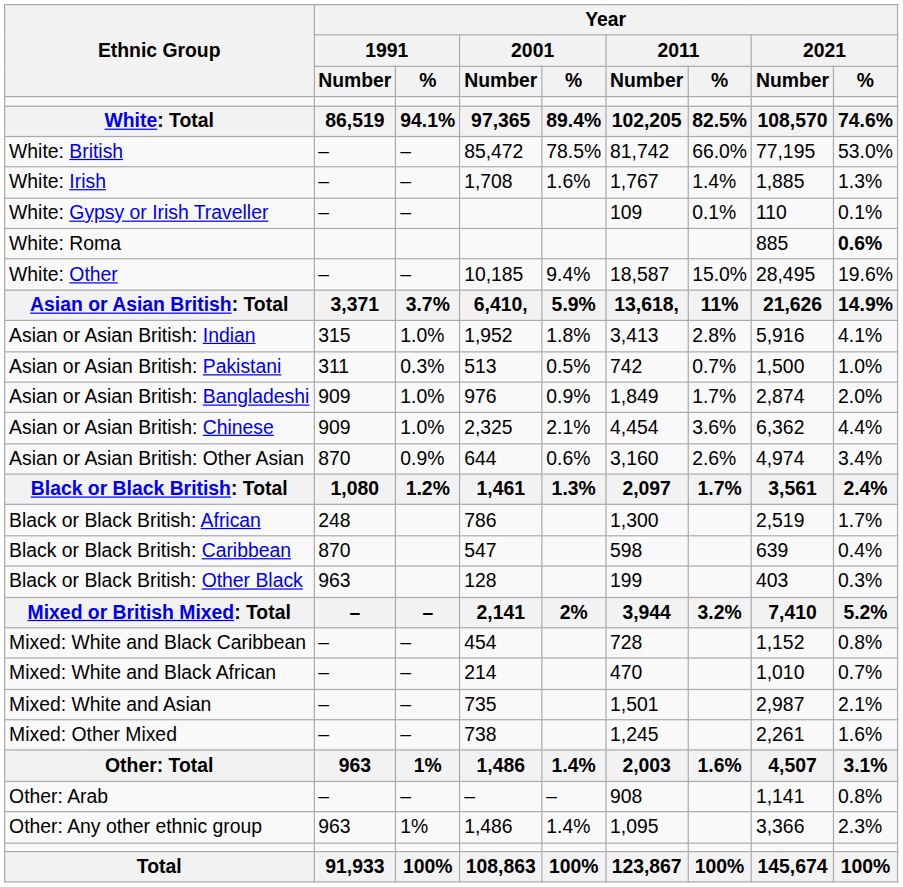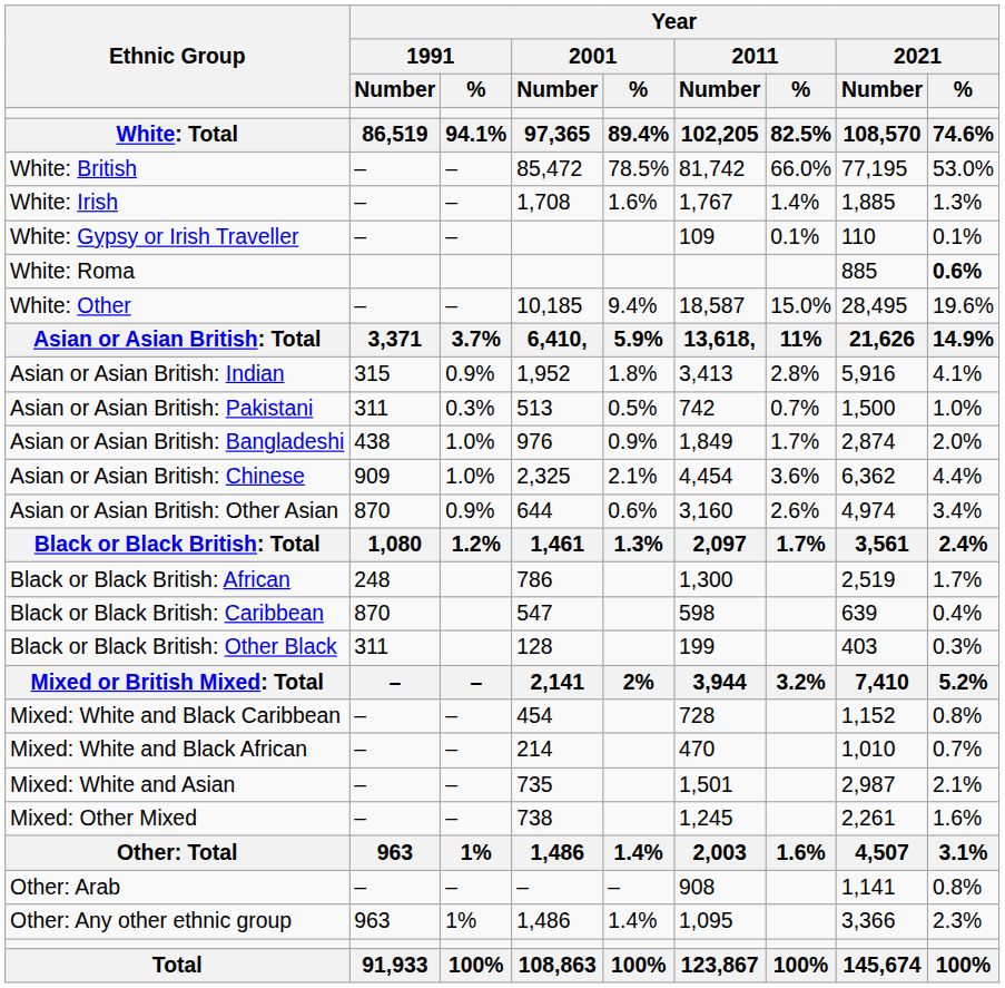Asian or Asian British: Indian | Year / 1991 / %: 1.0% -> 0.9%
Asian or Asian British: Bangladeshi | Year / 1991 / Number: 909 -> 438
Black or Black British: Other Black | Year / 1991 / Number: 963 -> 311
